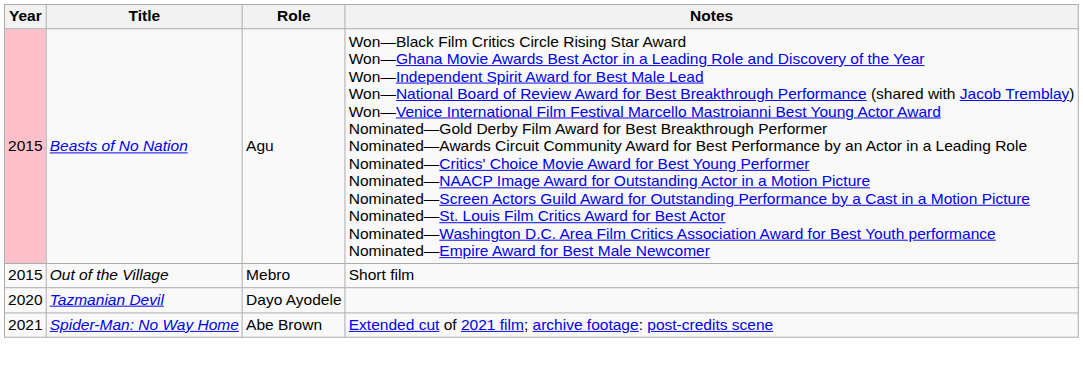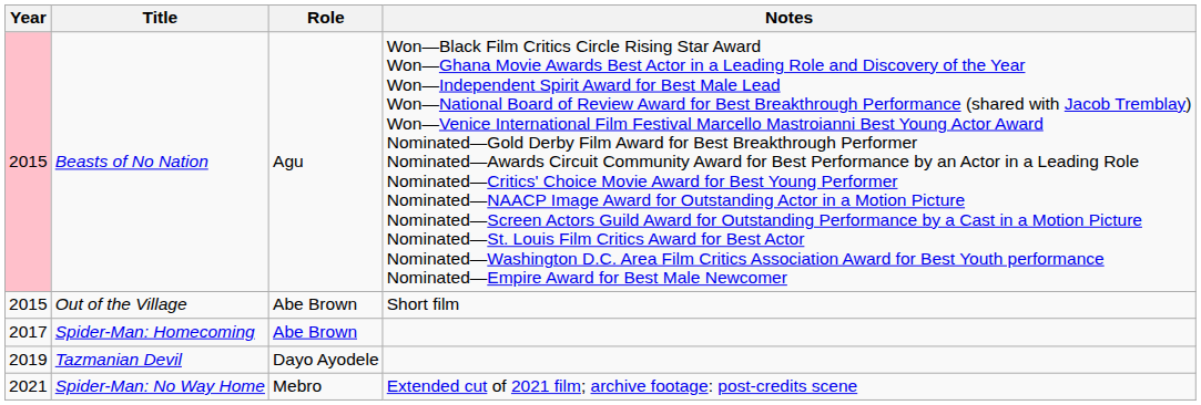Out of the Village | Role: Mebro -> Abe Brown
+ row: 2017 | Spider-Man: Homecoming | Abe Brown
Tazmanian Devil | Year: 2020 -> 2019
Spider-Man: No Way Home | Role: Abe Brown -> Mebro
